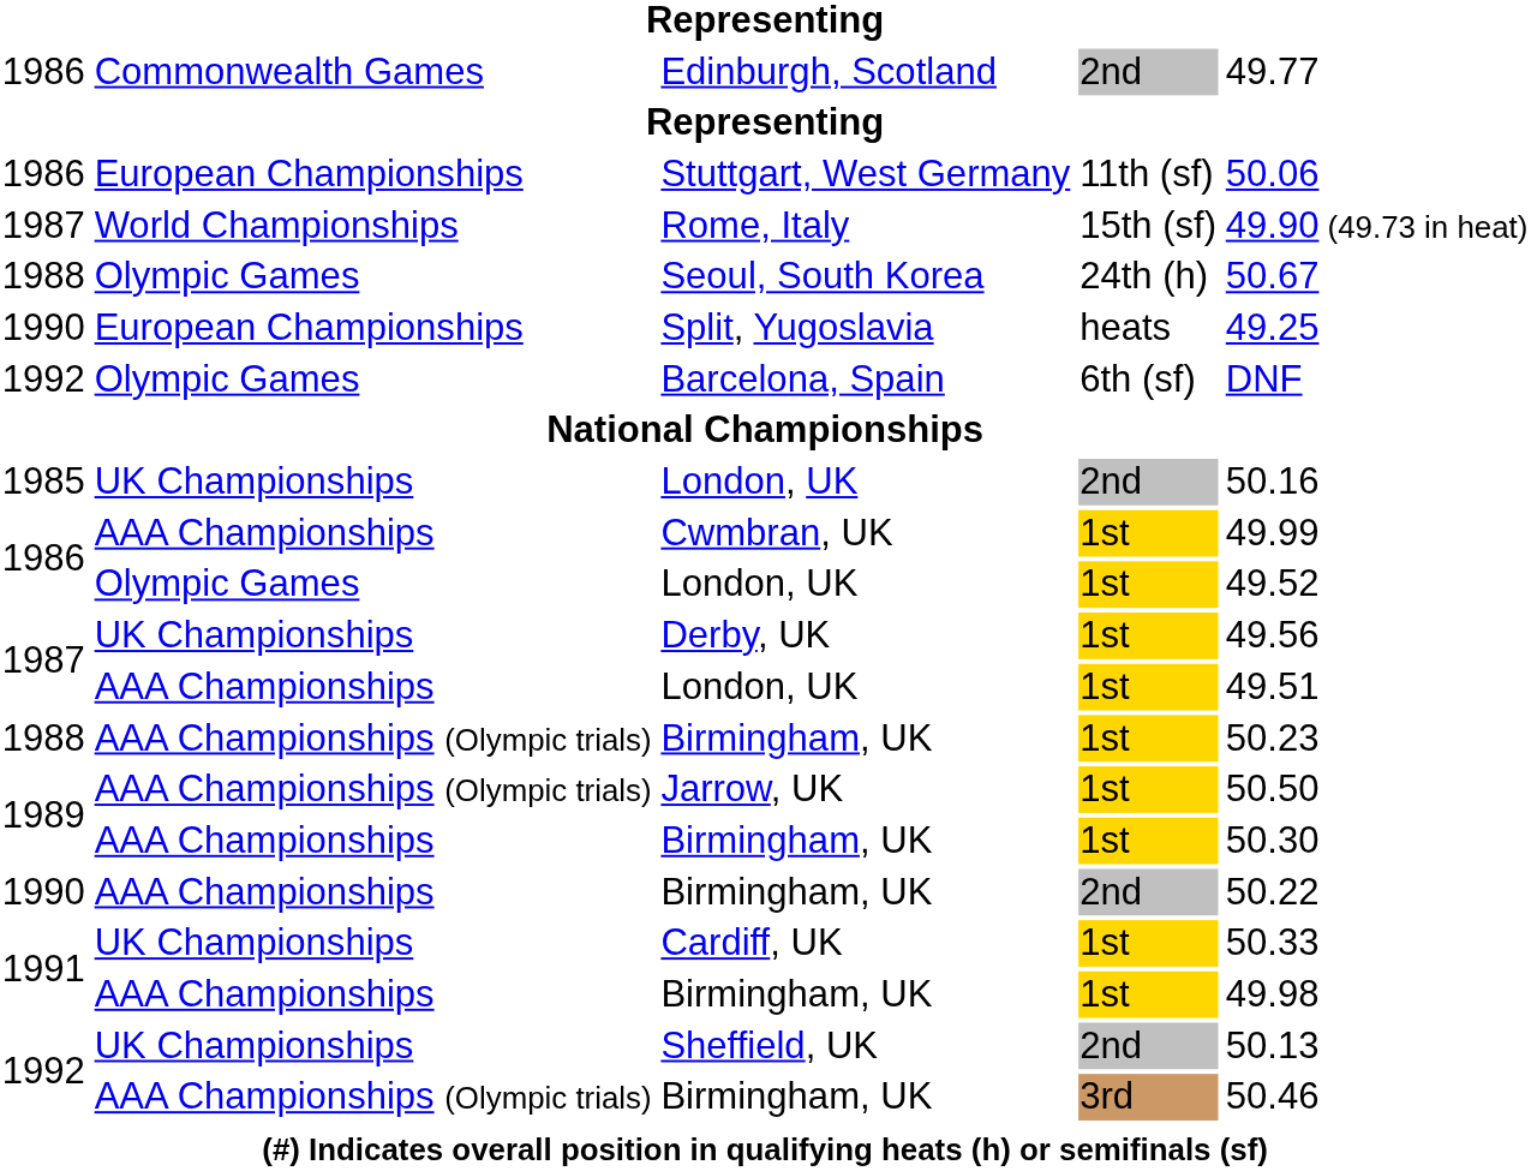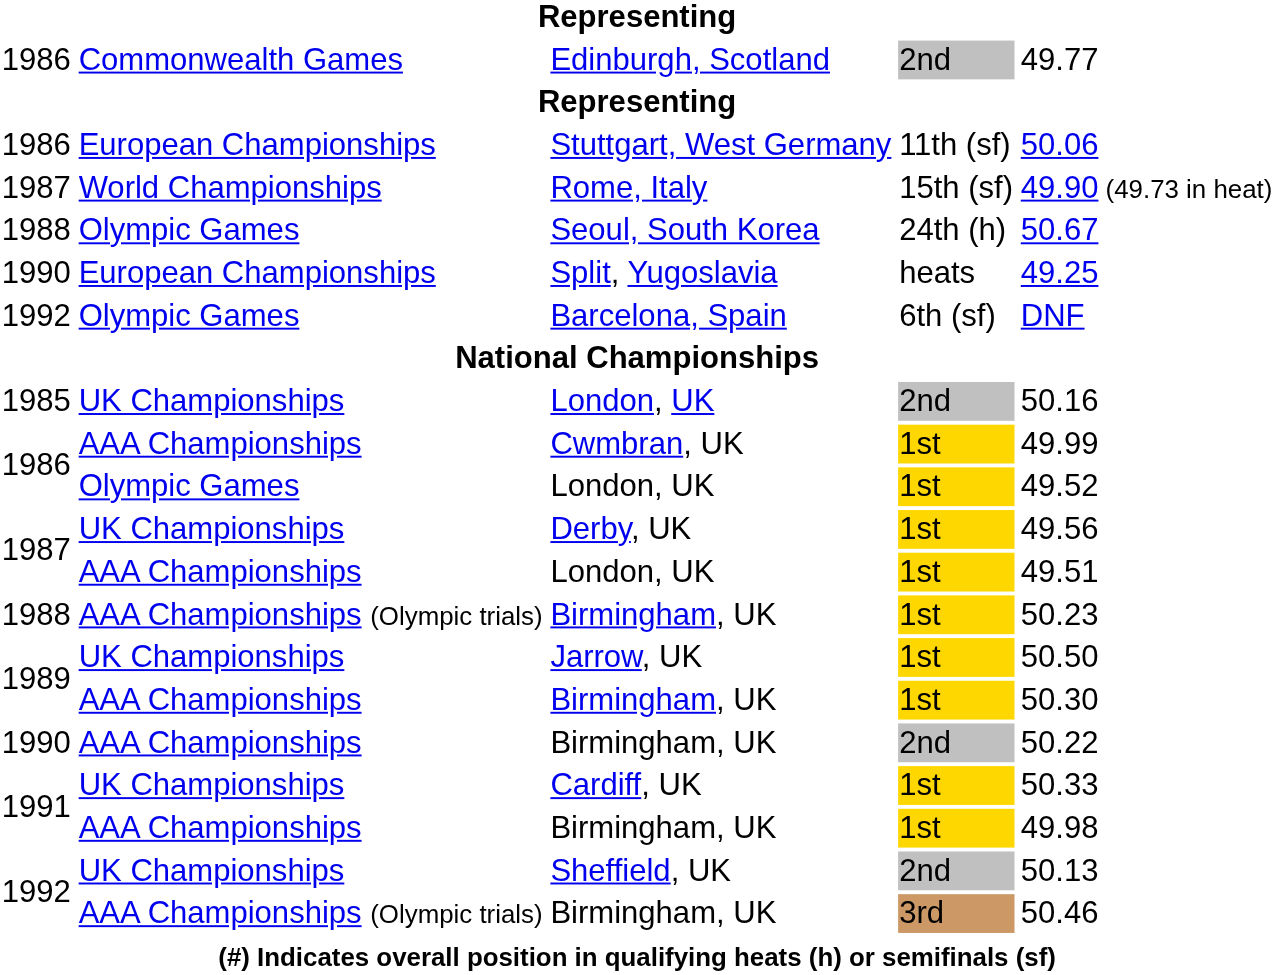Jarrow, UK | column 2: AAA Championships (Olympic trials) -> UK Championships
